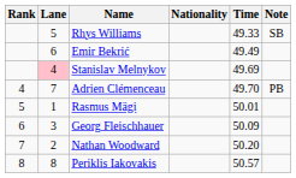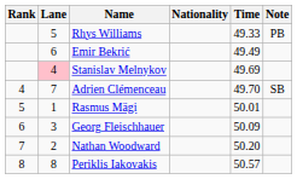Rhys Williams | Note: SB -> PB
Adrien Clémenceau | Note: PB -> SB
